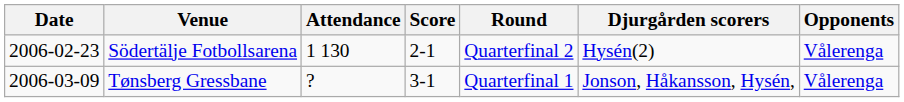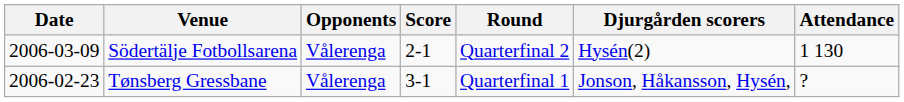columns swapped: Opponents <-> Attendance
Södertälje Fotbollsarena | Date: 2006-02-23 -> 2006-03-09
Tønsberg Gressbane | Date: 2006-03-09 -> 2006-02-23
